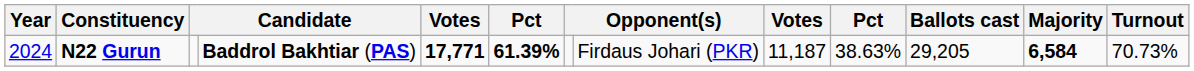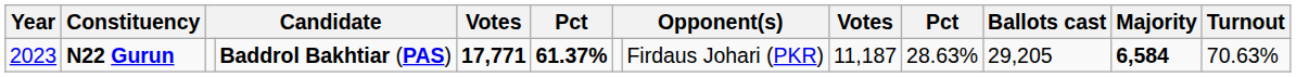N22 Gurun | Year: 2024 -> 2023
N22 Gurun | column 6: 61.39% -> 61.37%
N22 Gurun | column 10: 38.63% -> 28.63%
N22 Gurun | Turnout: 70.73% -> 70.63%
